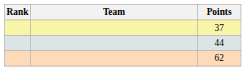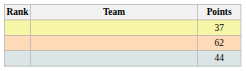rows swapped: 44 <-> 62
